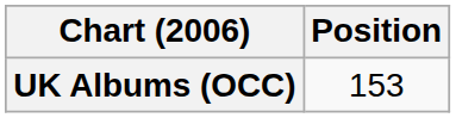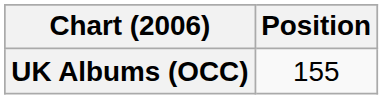UK Albums (OCC) | Position: 153 -> 155
